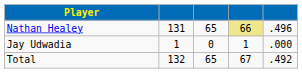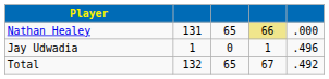Nathan Healey | column 5: .496 -> .000
Jay Udwadia | column 5: .000 -> .496
